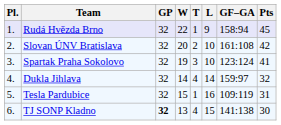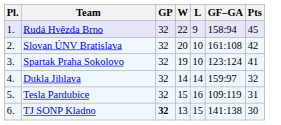- column: T | 1 | 2 | 3 | 4 | 1 | 4
